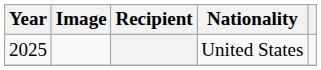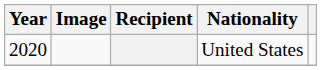United States | Year: 2025 -> 2020
